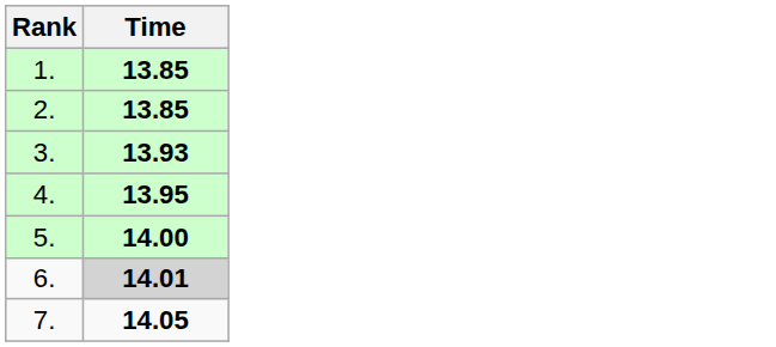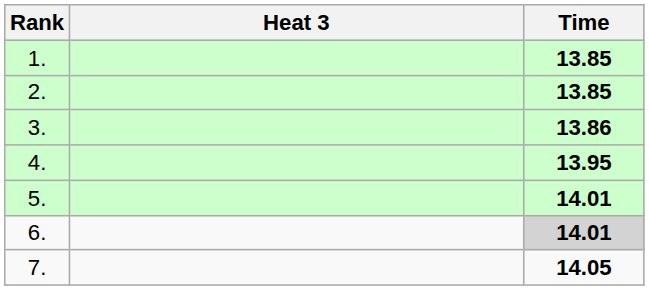+ column: Heat 3
3. | Time: 13.93 -> 13.86
5. | Time: 14.00 -> 14.01
